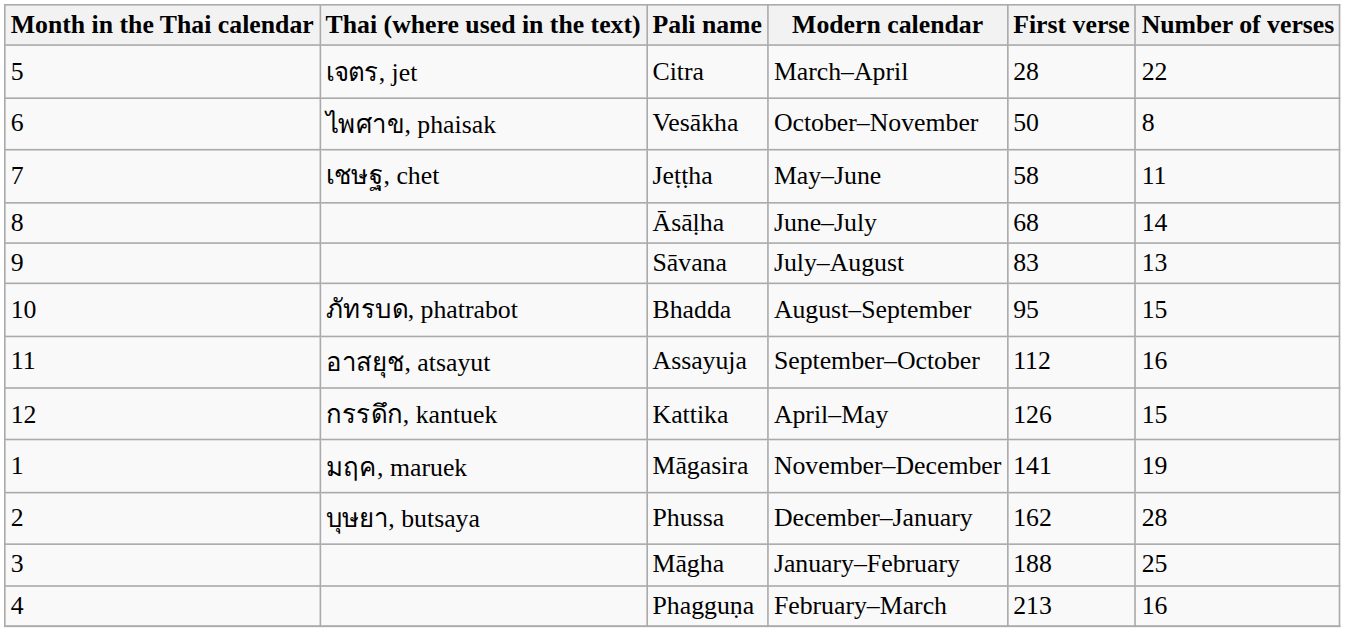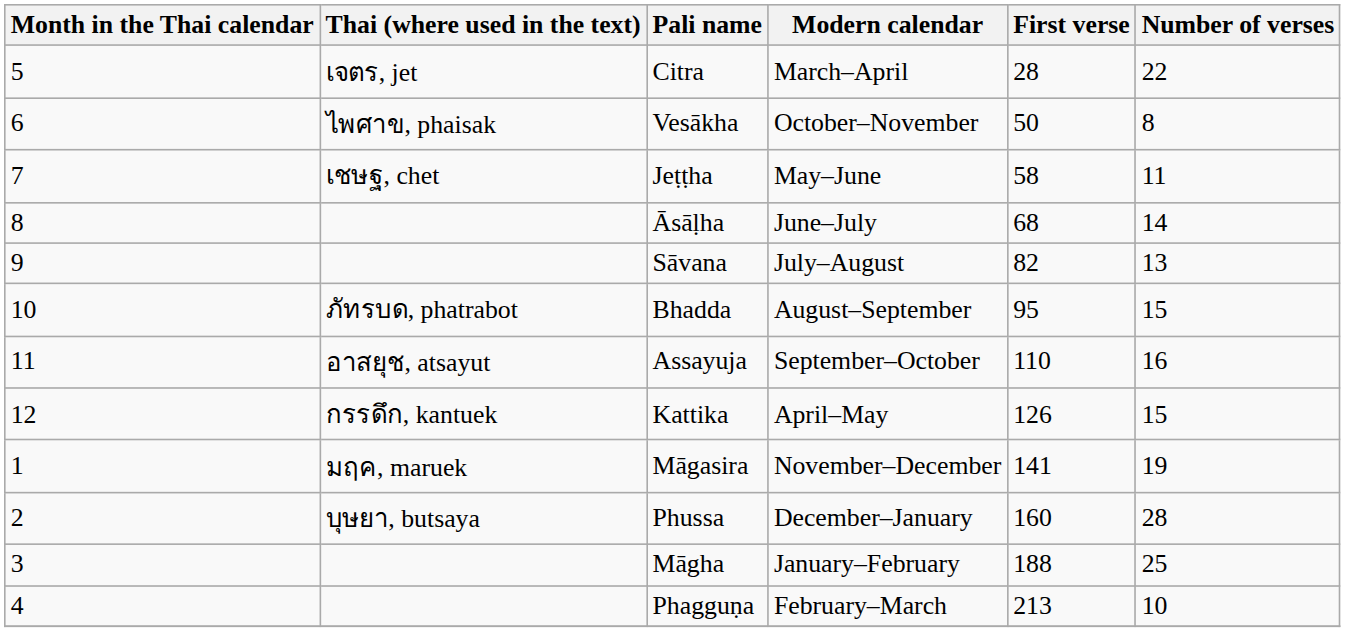Sāvana | First verse: 83 -> 82
Assayuja | First verse: 112 -> 110
Phussa | First verse: 162 -> 160
Phagguṇa | Number of verses: 16 -> 10
